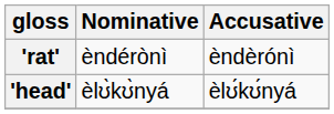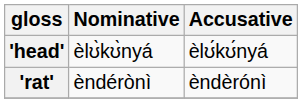rows swapped: 'head' <-> 'rat'
